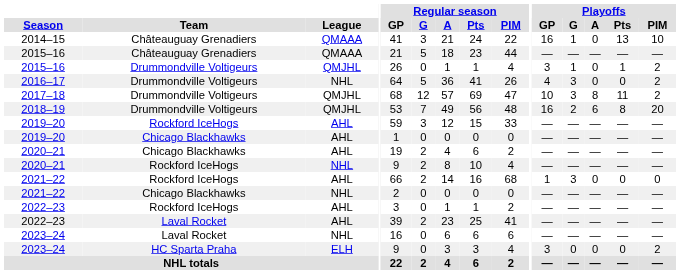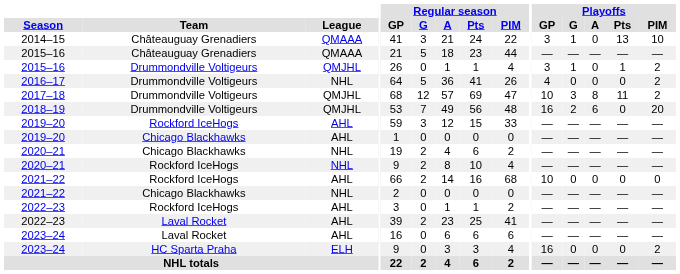2014–15 | Playoffs / GP: 16 -> 3
2016–17 | Playoffs / G: 3 -> 0
2018–19 | Playoffs / Pts: 8 -> 0
2020–21 / Chicago Blackhawks | League: AHL -> NHL
2021–22 / Rockford IceHogs | Playoffs / GP: 1 -> 10
2021–22 / Rockford IceHogs | Playoffs / G: 3 -> 0
2023–24 / Laval Rocket | League: NHL -> AHL
2023–24 / HC Sparta Praha | Playoffs / GP: 3 -> 16
